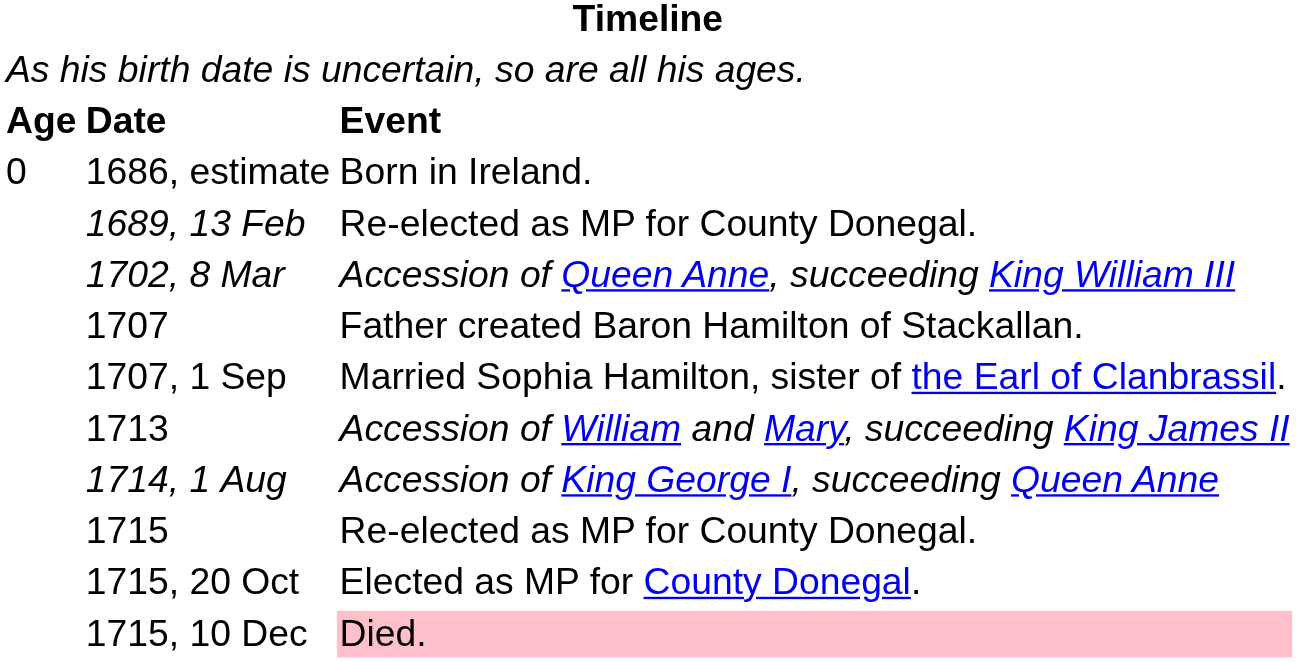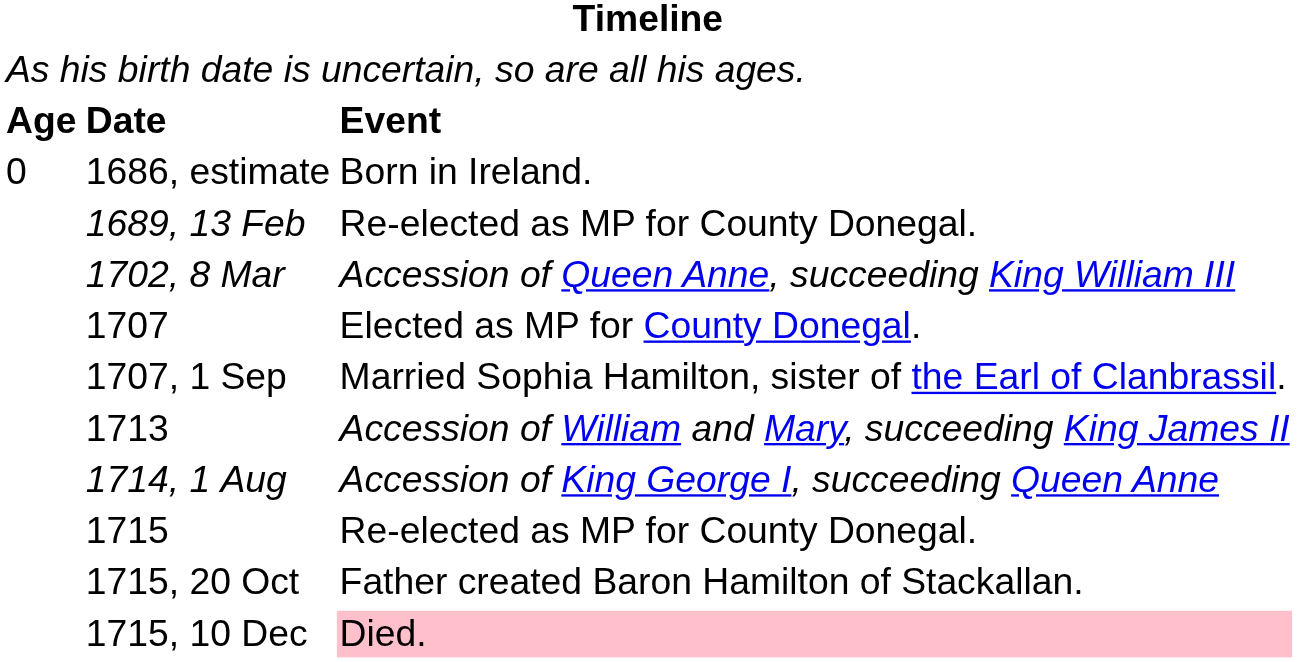1707 | column 3: Father created Baron Hamilton of Stackallan. -> Elected as MP for County Donegal.
1715, 20 Oct | column 3: Elected as MP for County Donegal. -> Father created Baron Hamilton of Stackallan.
